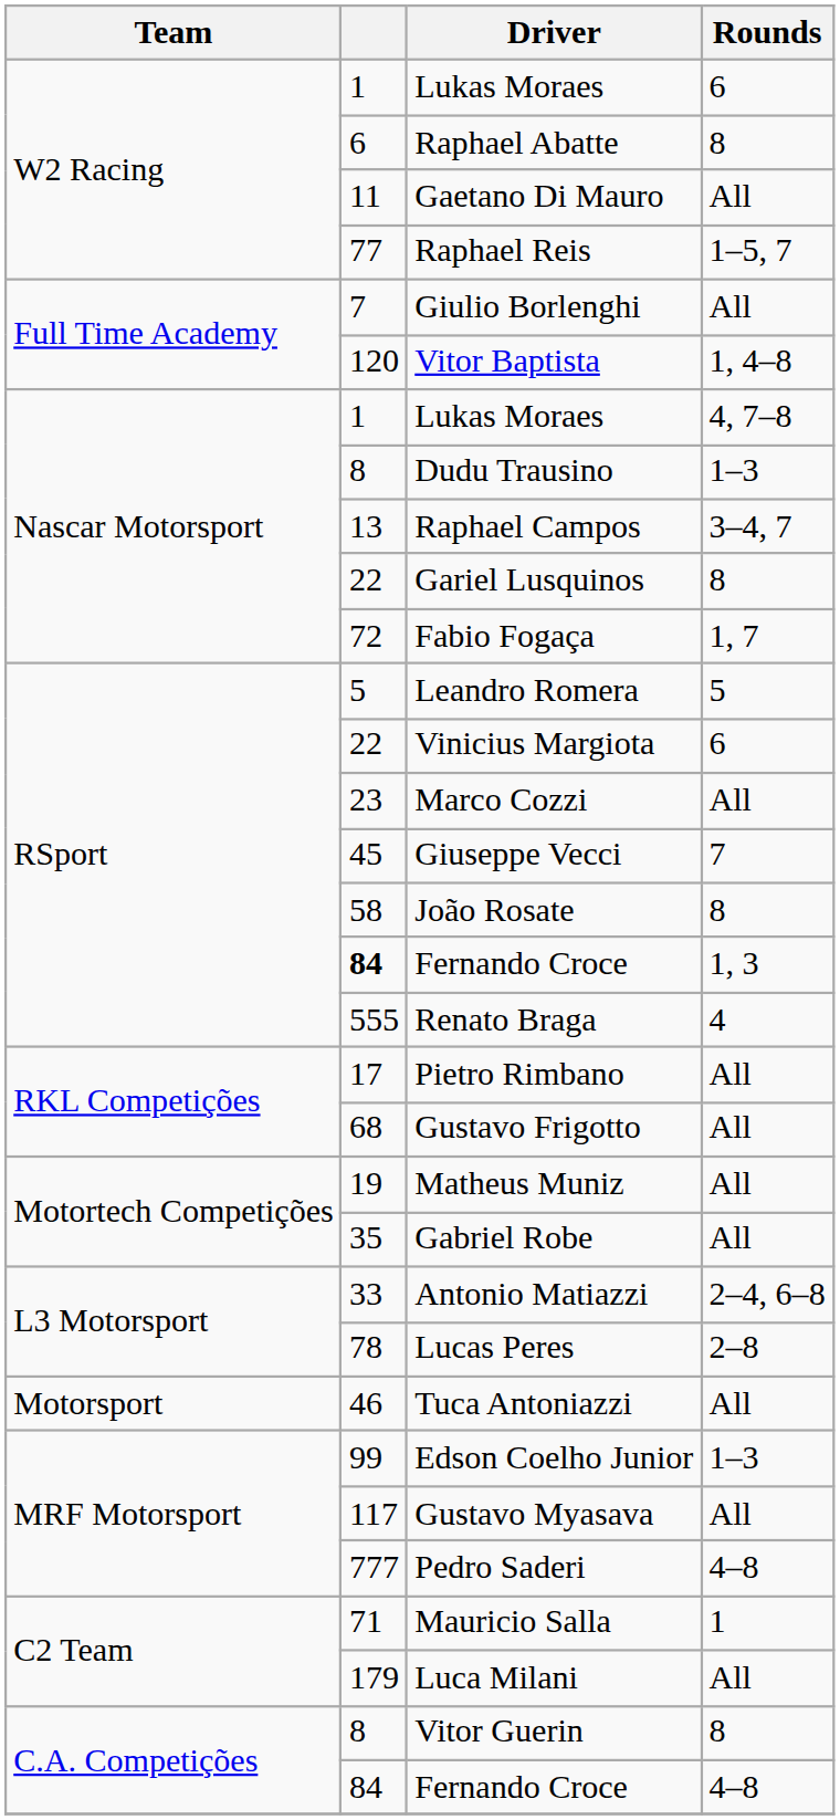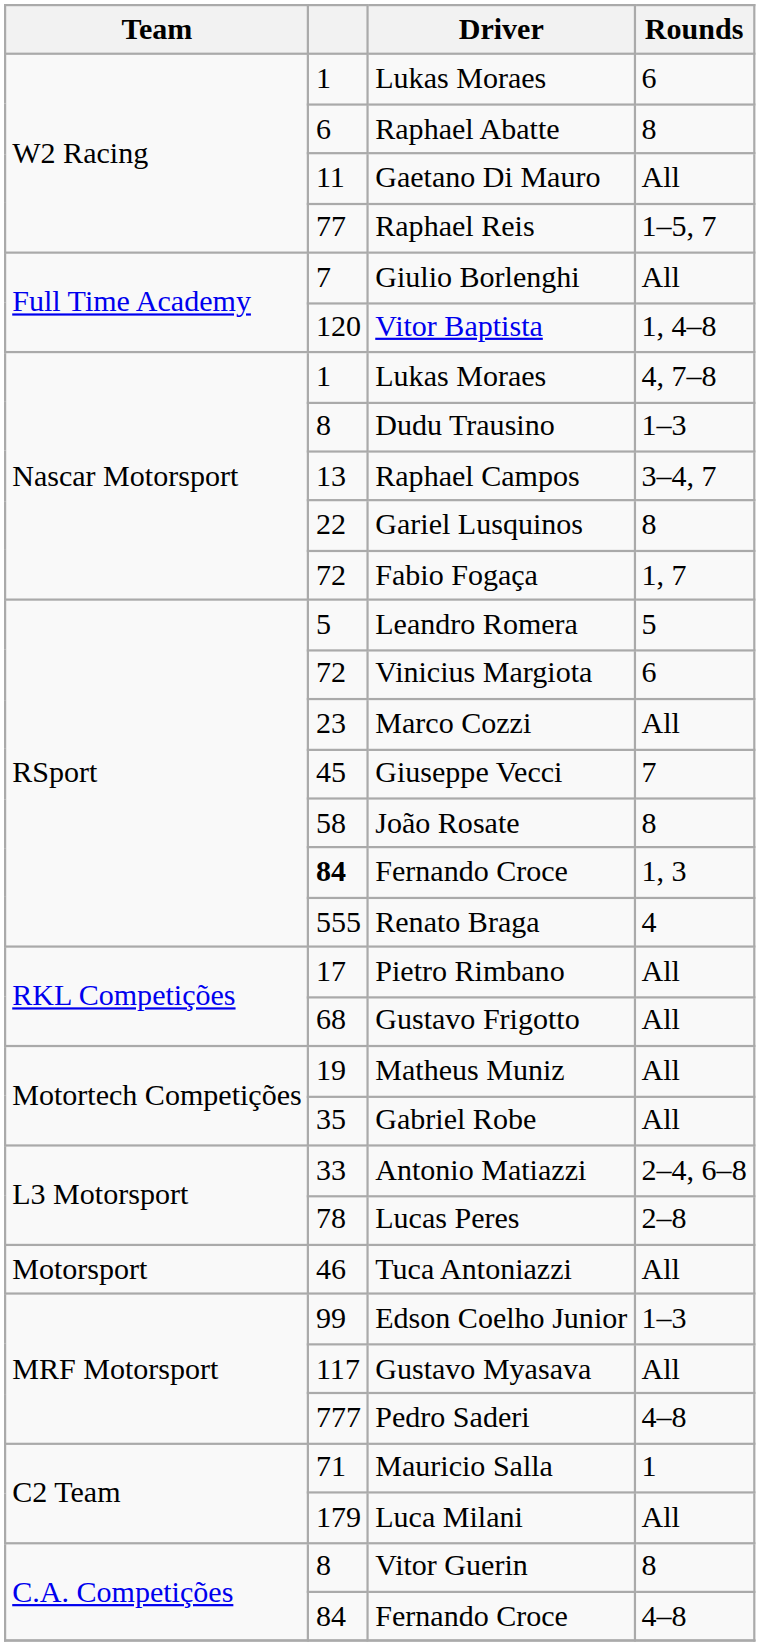Vinicius Margiota | column 2: 22 -> 72
